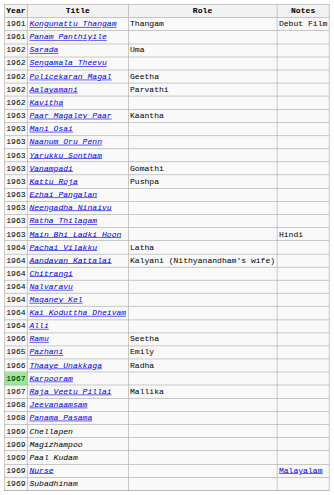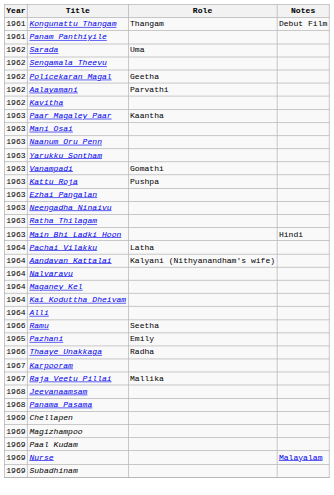- row: 1964 | Chitrangi
Karpooram | Year: lightgreen background -> no background
